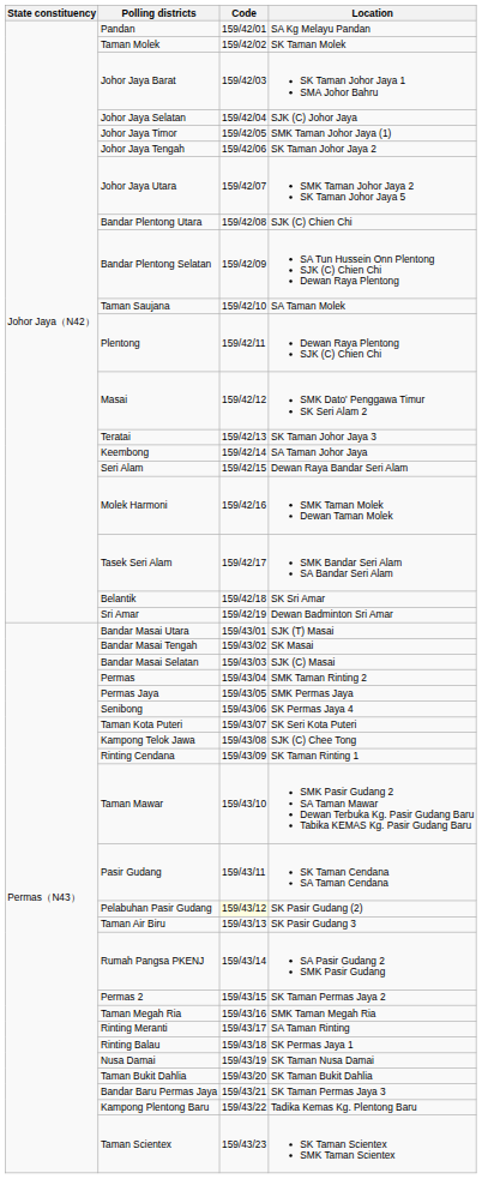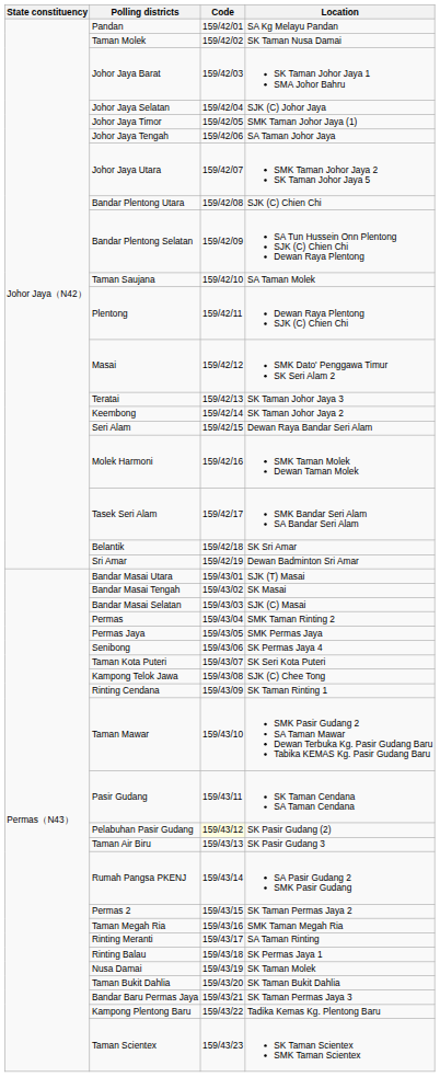Taman Molek | Location: SK Taman Molek -> SK Taman Nusa Damai
Johor Jaya Tengah | Location: SK Taman Johor Jaya 2 -> SA Taman Johor Jaya
Keembong | Location: SA Taman Johor Jaya -> SK Taman Johor Jaya 2
Nusa Damai | Location: SK Taman Nusa Damai -> SK Taman Molek
